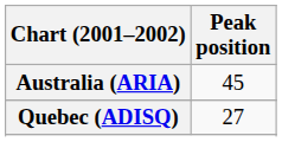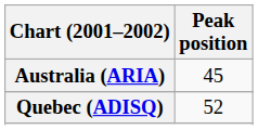Quebec (ADISQ) | Peak position: 27 -> 52
